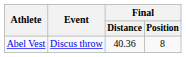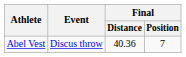Abel Vest | Final / Position: 8 -> 7
